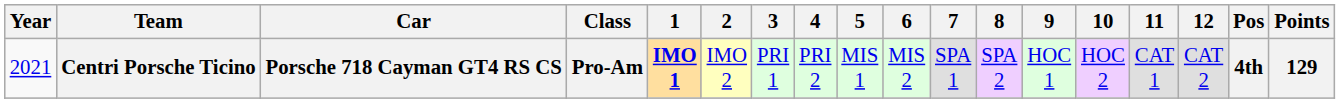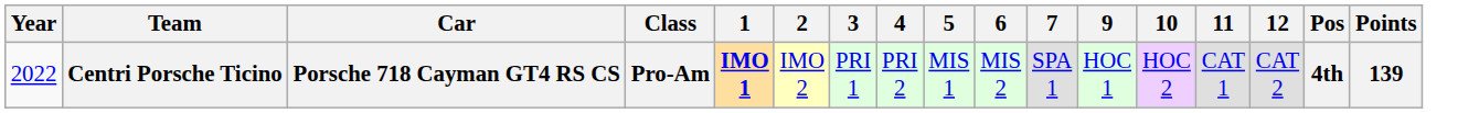- column: 8 | SPA 2
Centri Porsche Ticino | Year: 2021 -> 2022
Centri Porsche Ticino | Points: 129 -> 139
